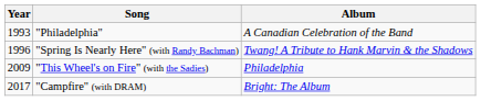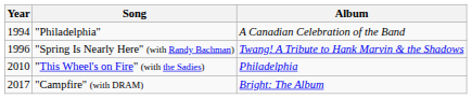"Philadelphia" | Year: 1993 -> 1994
"This Wheel's on Fire" (with the Sadies) | Year: 2009 -> 2010
